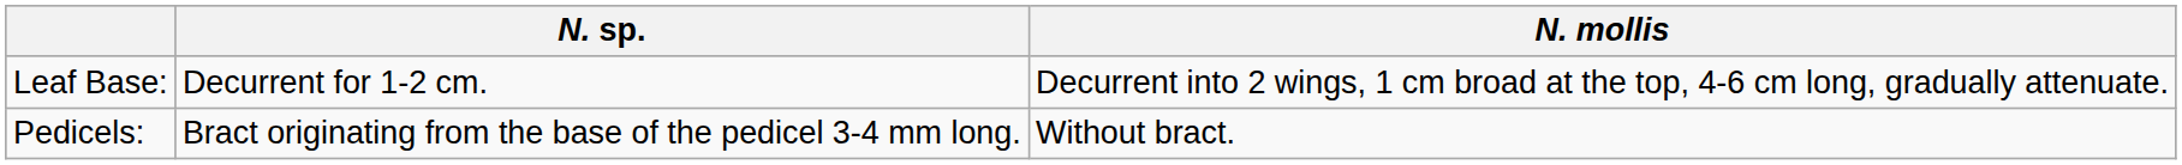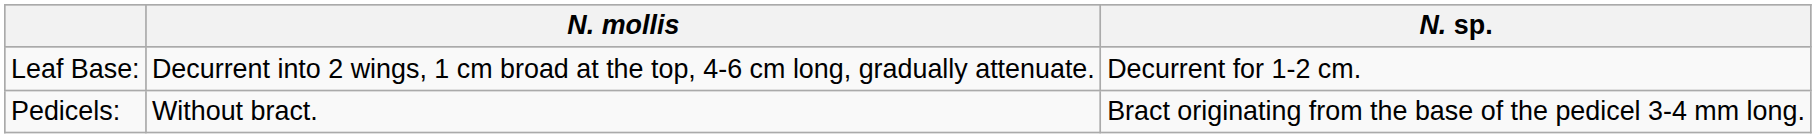columns swapped: N. mollis <-> N. sp.
